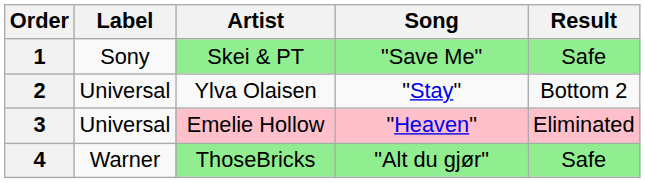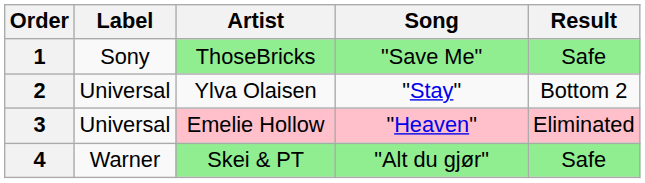1 | Artist: Skei & PT -> ThoseBricks
4 | Artist: ThoseBricks -> Skei & PT
